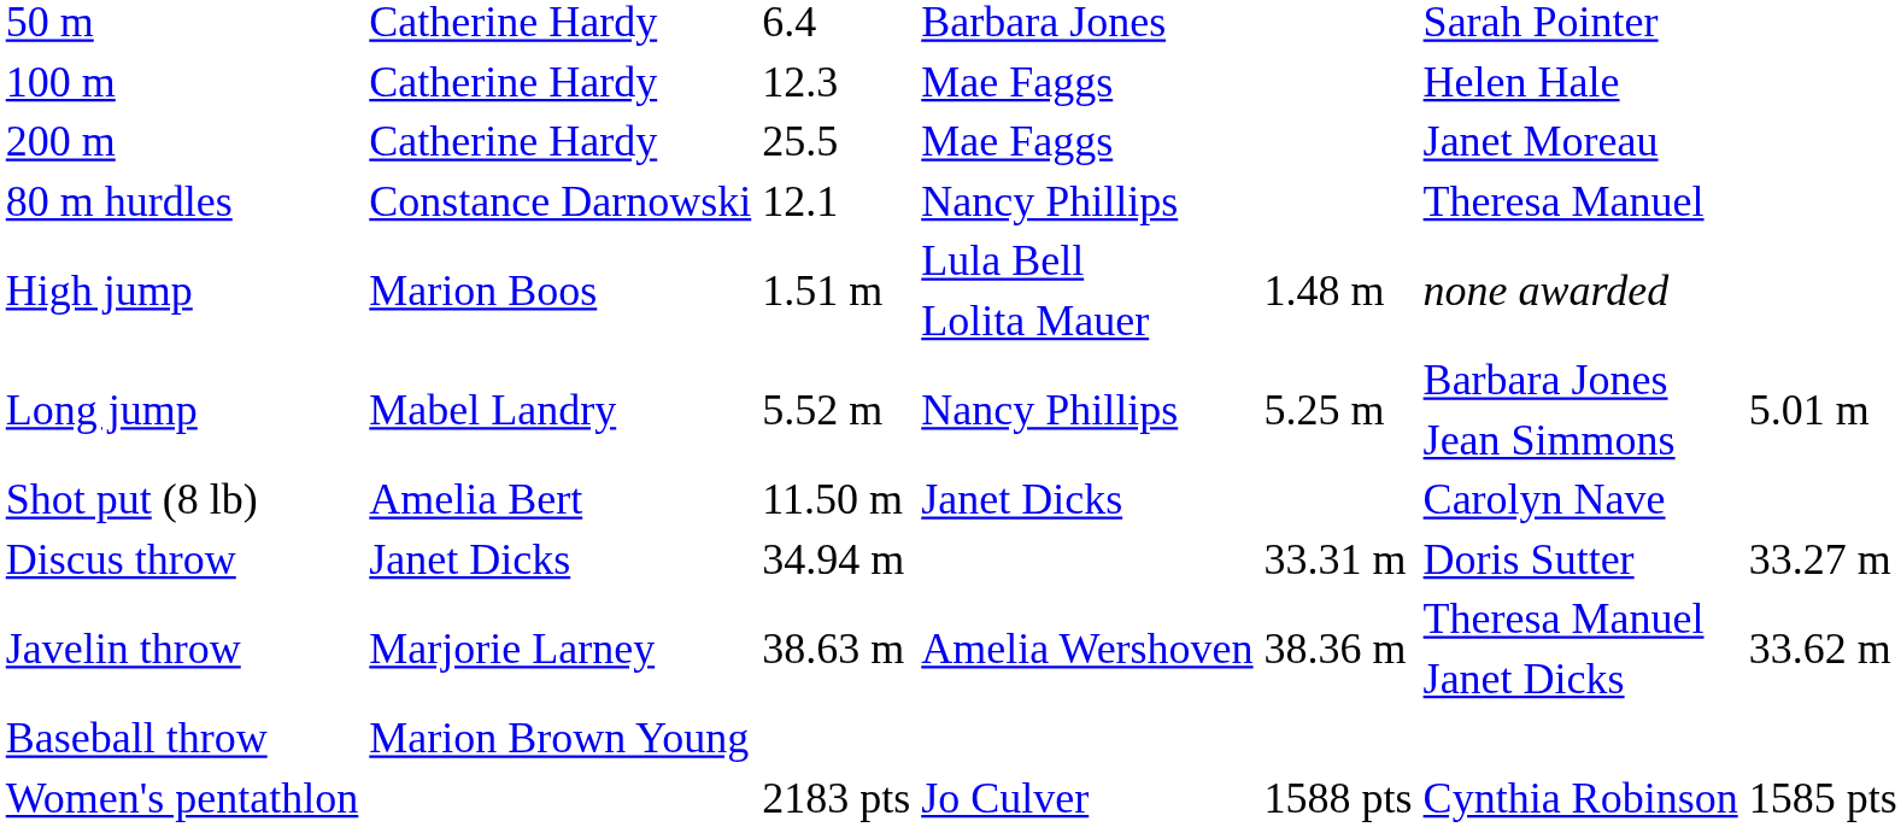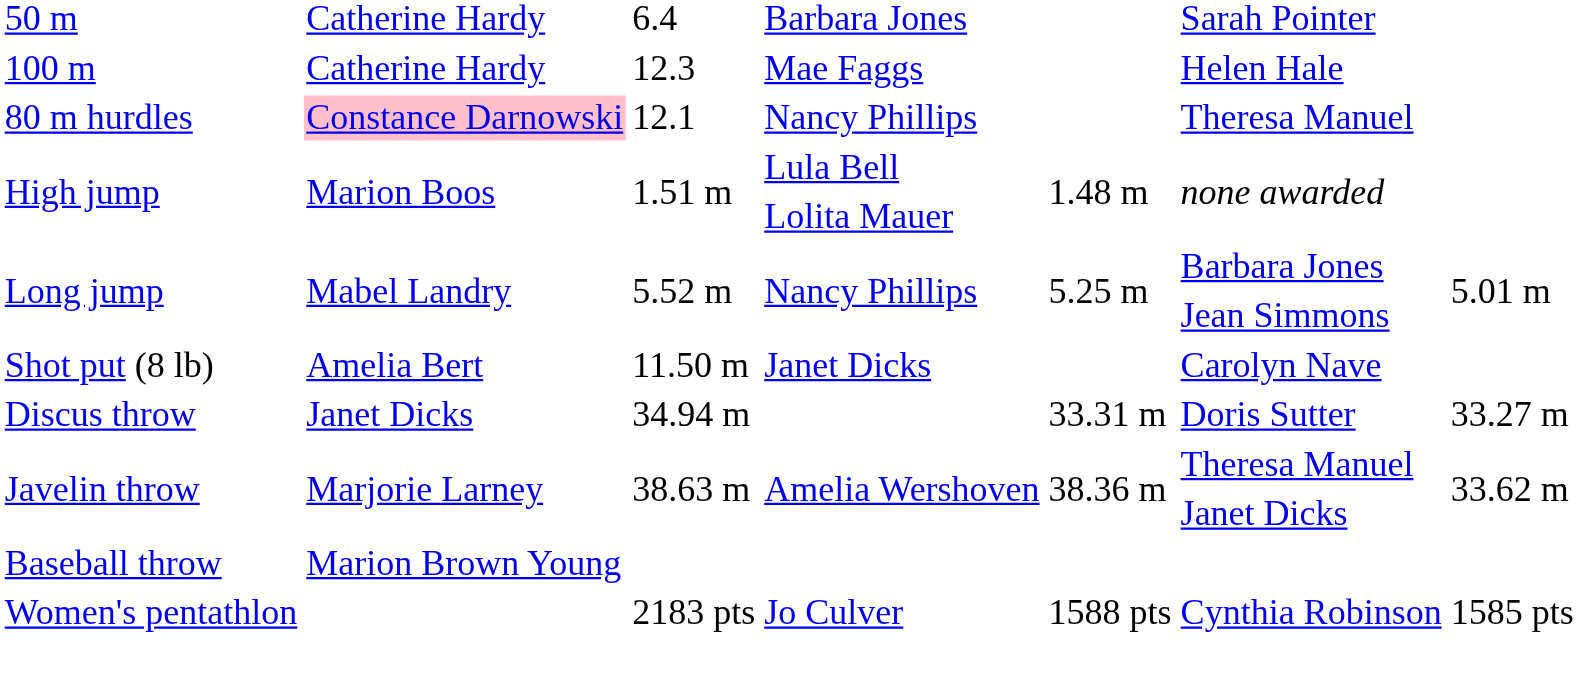- row: 200 m | Catherine Hardy | 25.5 | Mae Faggs | Janet Moreau
80 m hurdles | column 2: no background -> pink background
